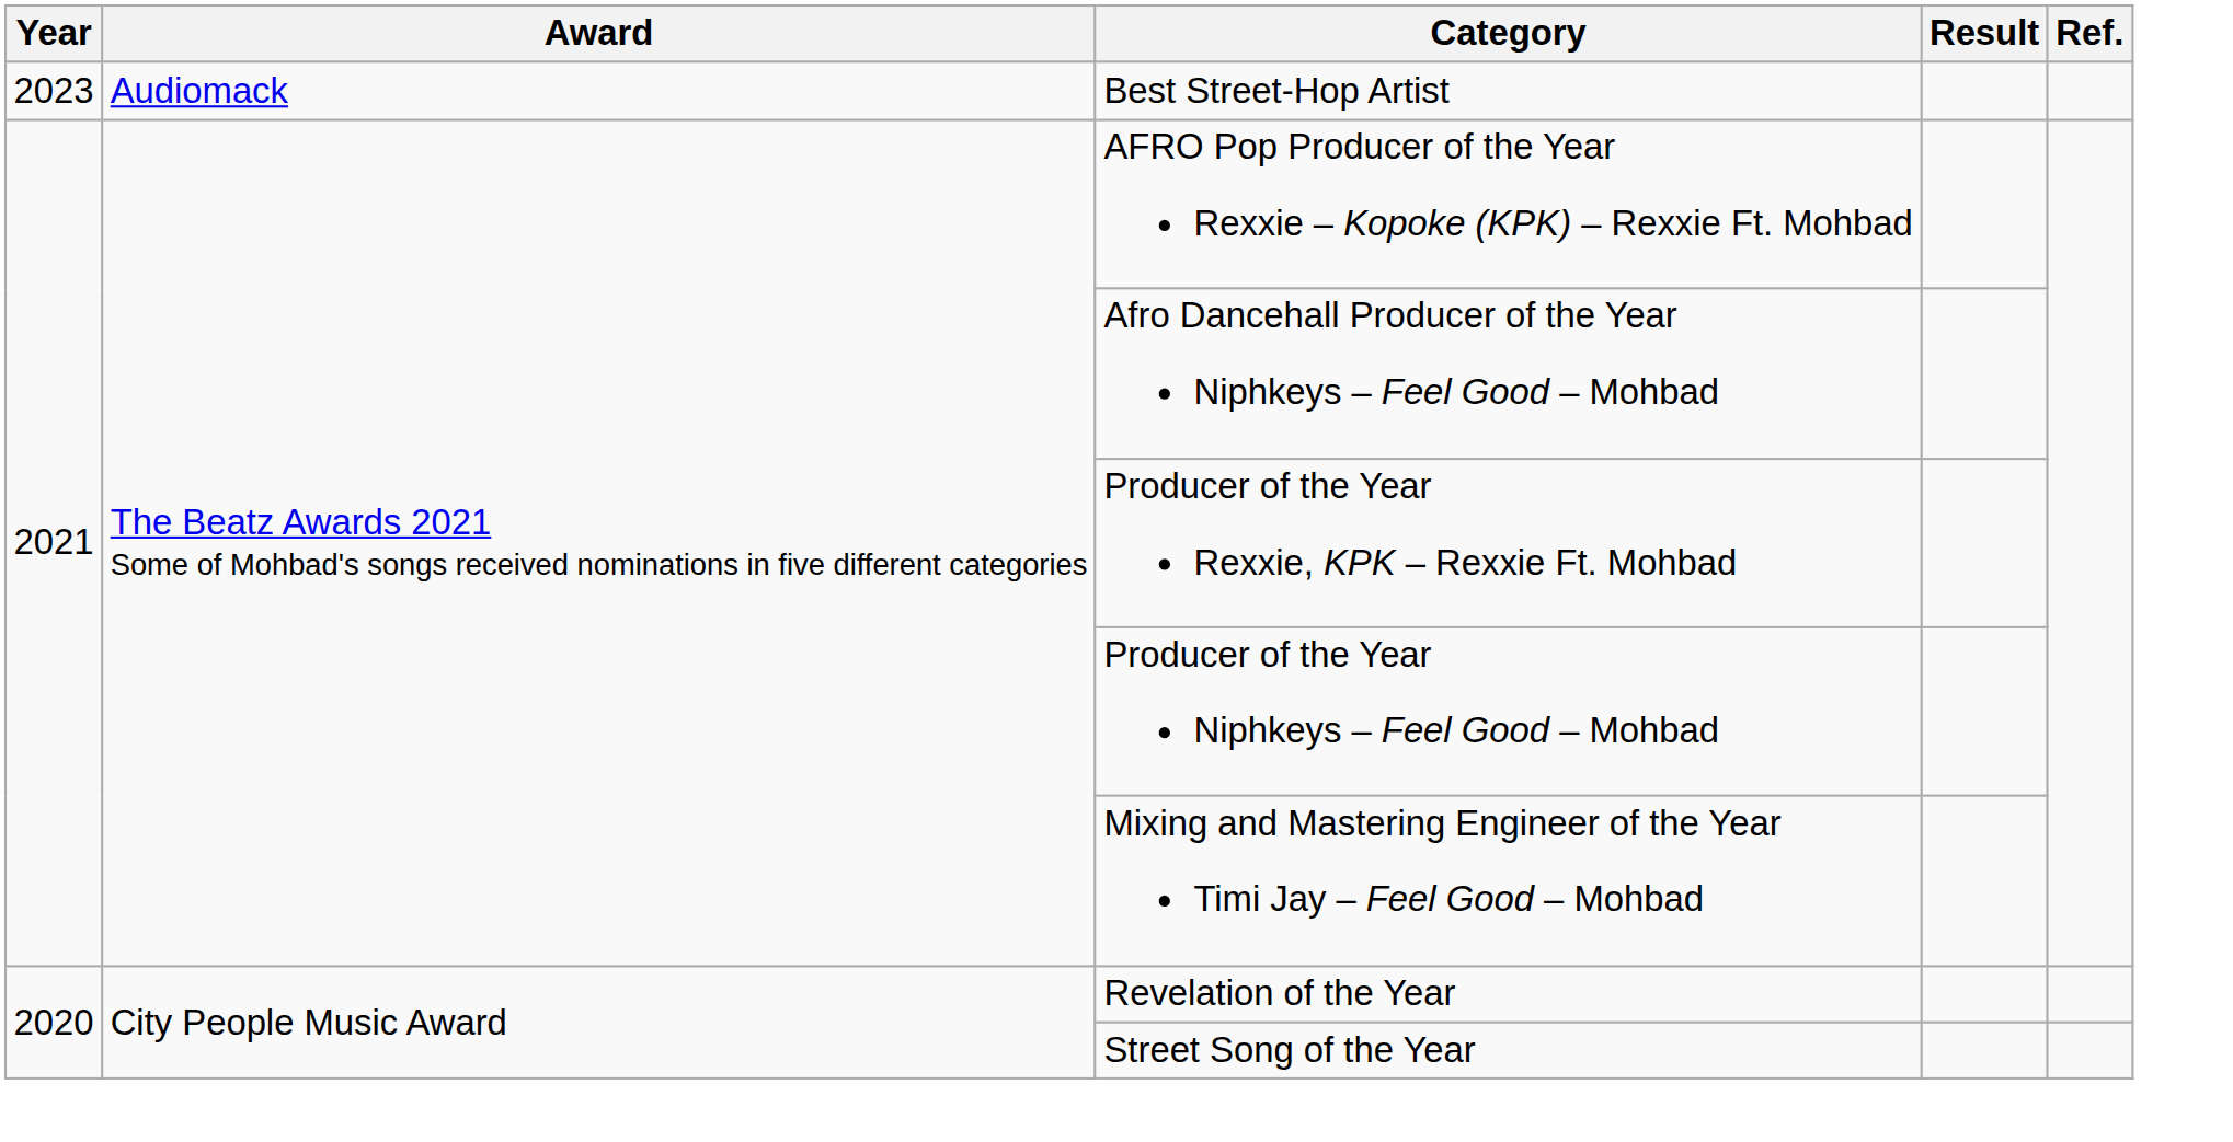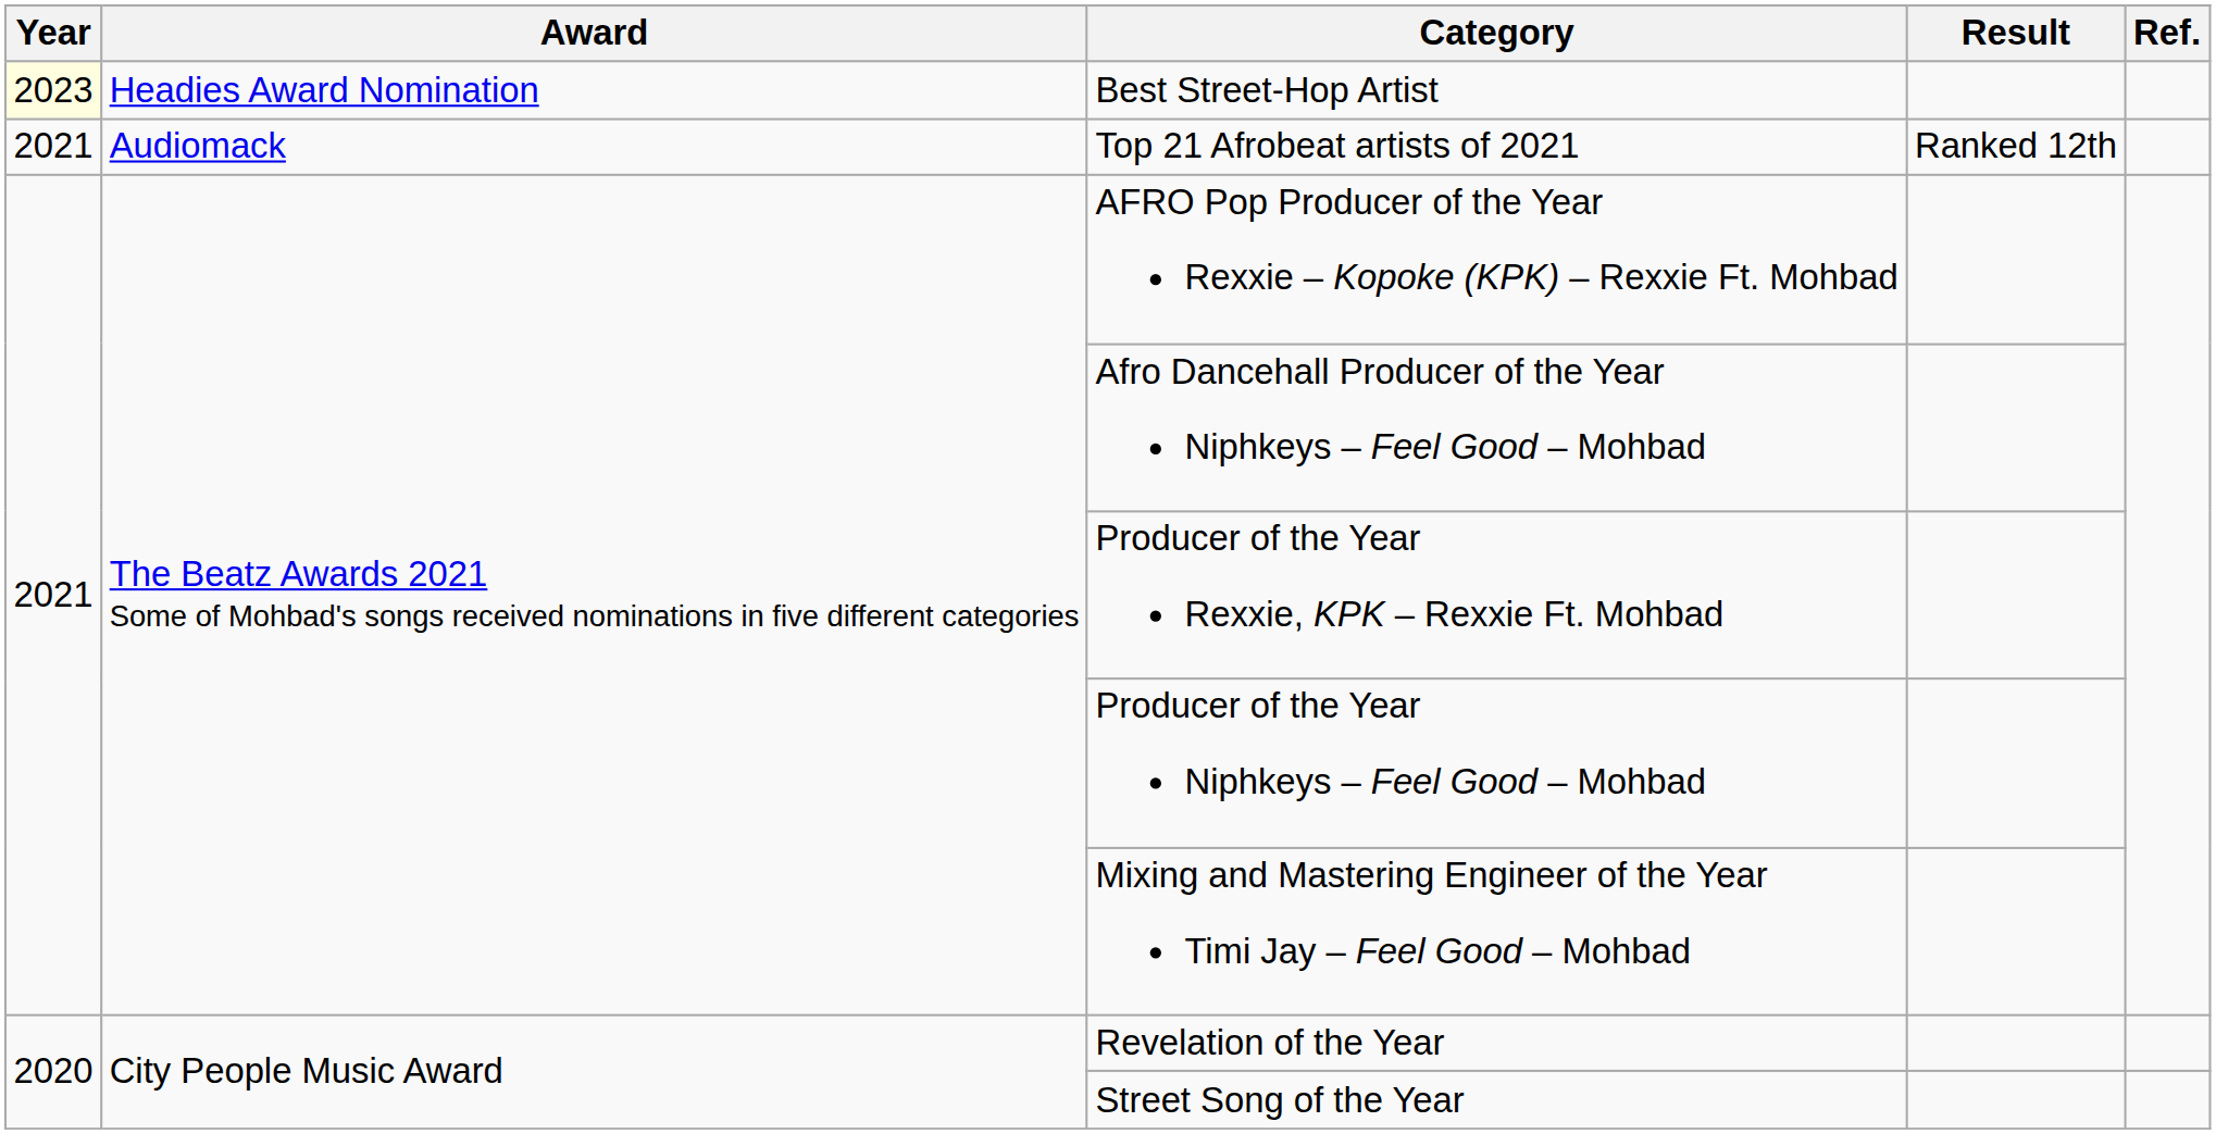Best Street-Hop Artist | Year: no background -> lightyellow background
Best Street-Hop Artist | Award: Audiomack -> Headies Award Nomination
+ row: 2021 | Audiomack | Top 21 Afrobeat artists of 2021 | Ranked 12th
